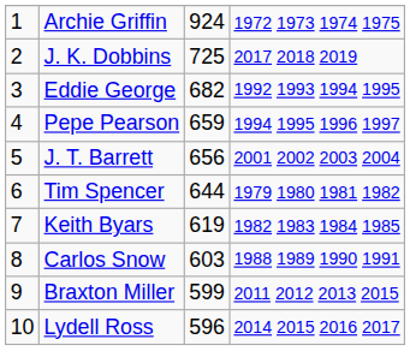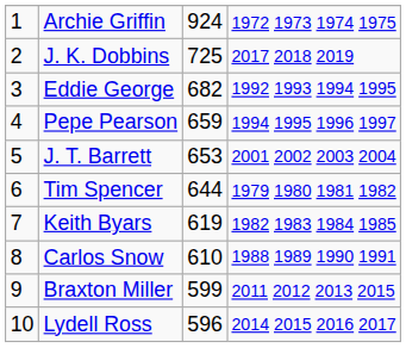J. T. Barrett | column 3: 656 -> 653
Carlos Snow | column 3: 603 -> 610
